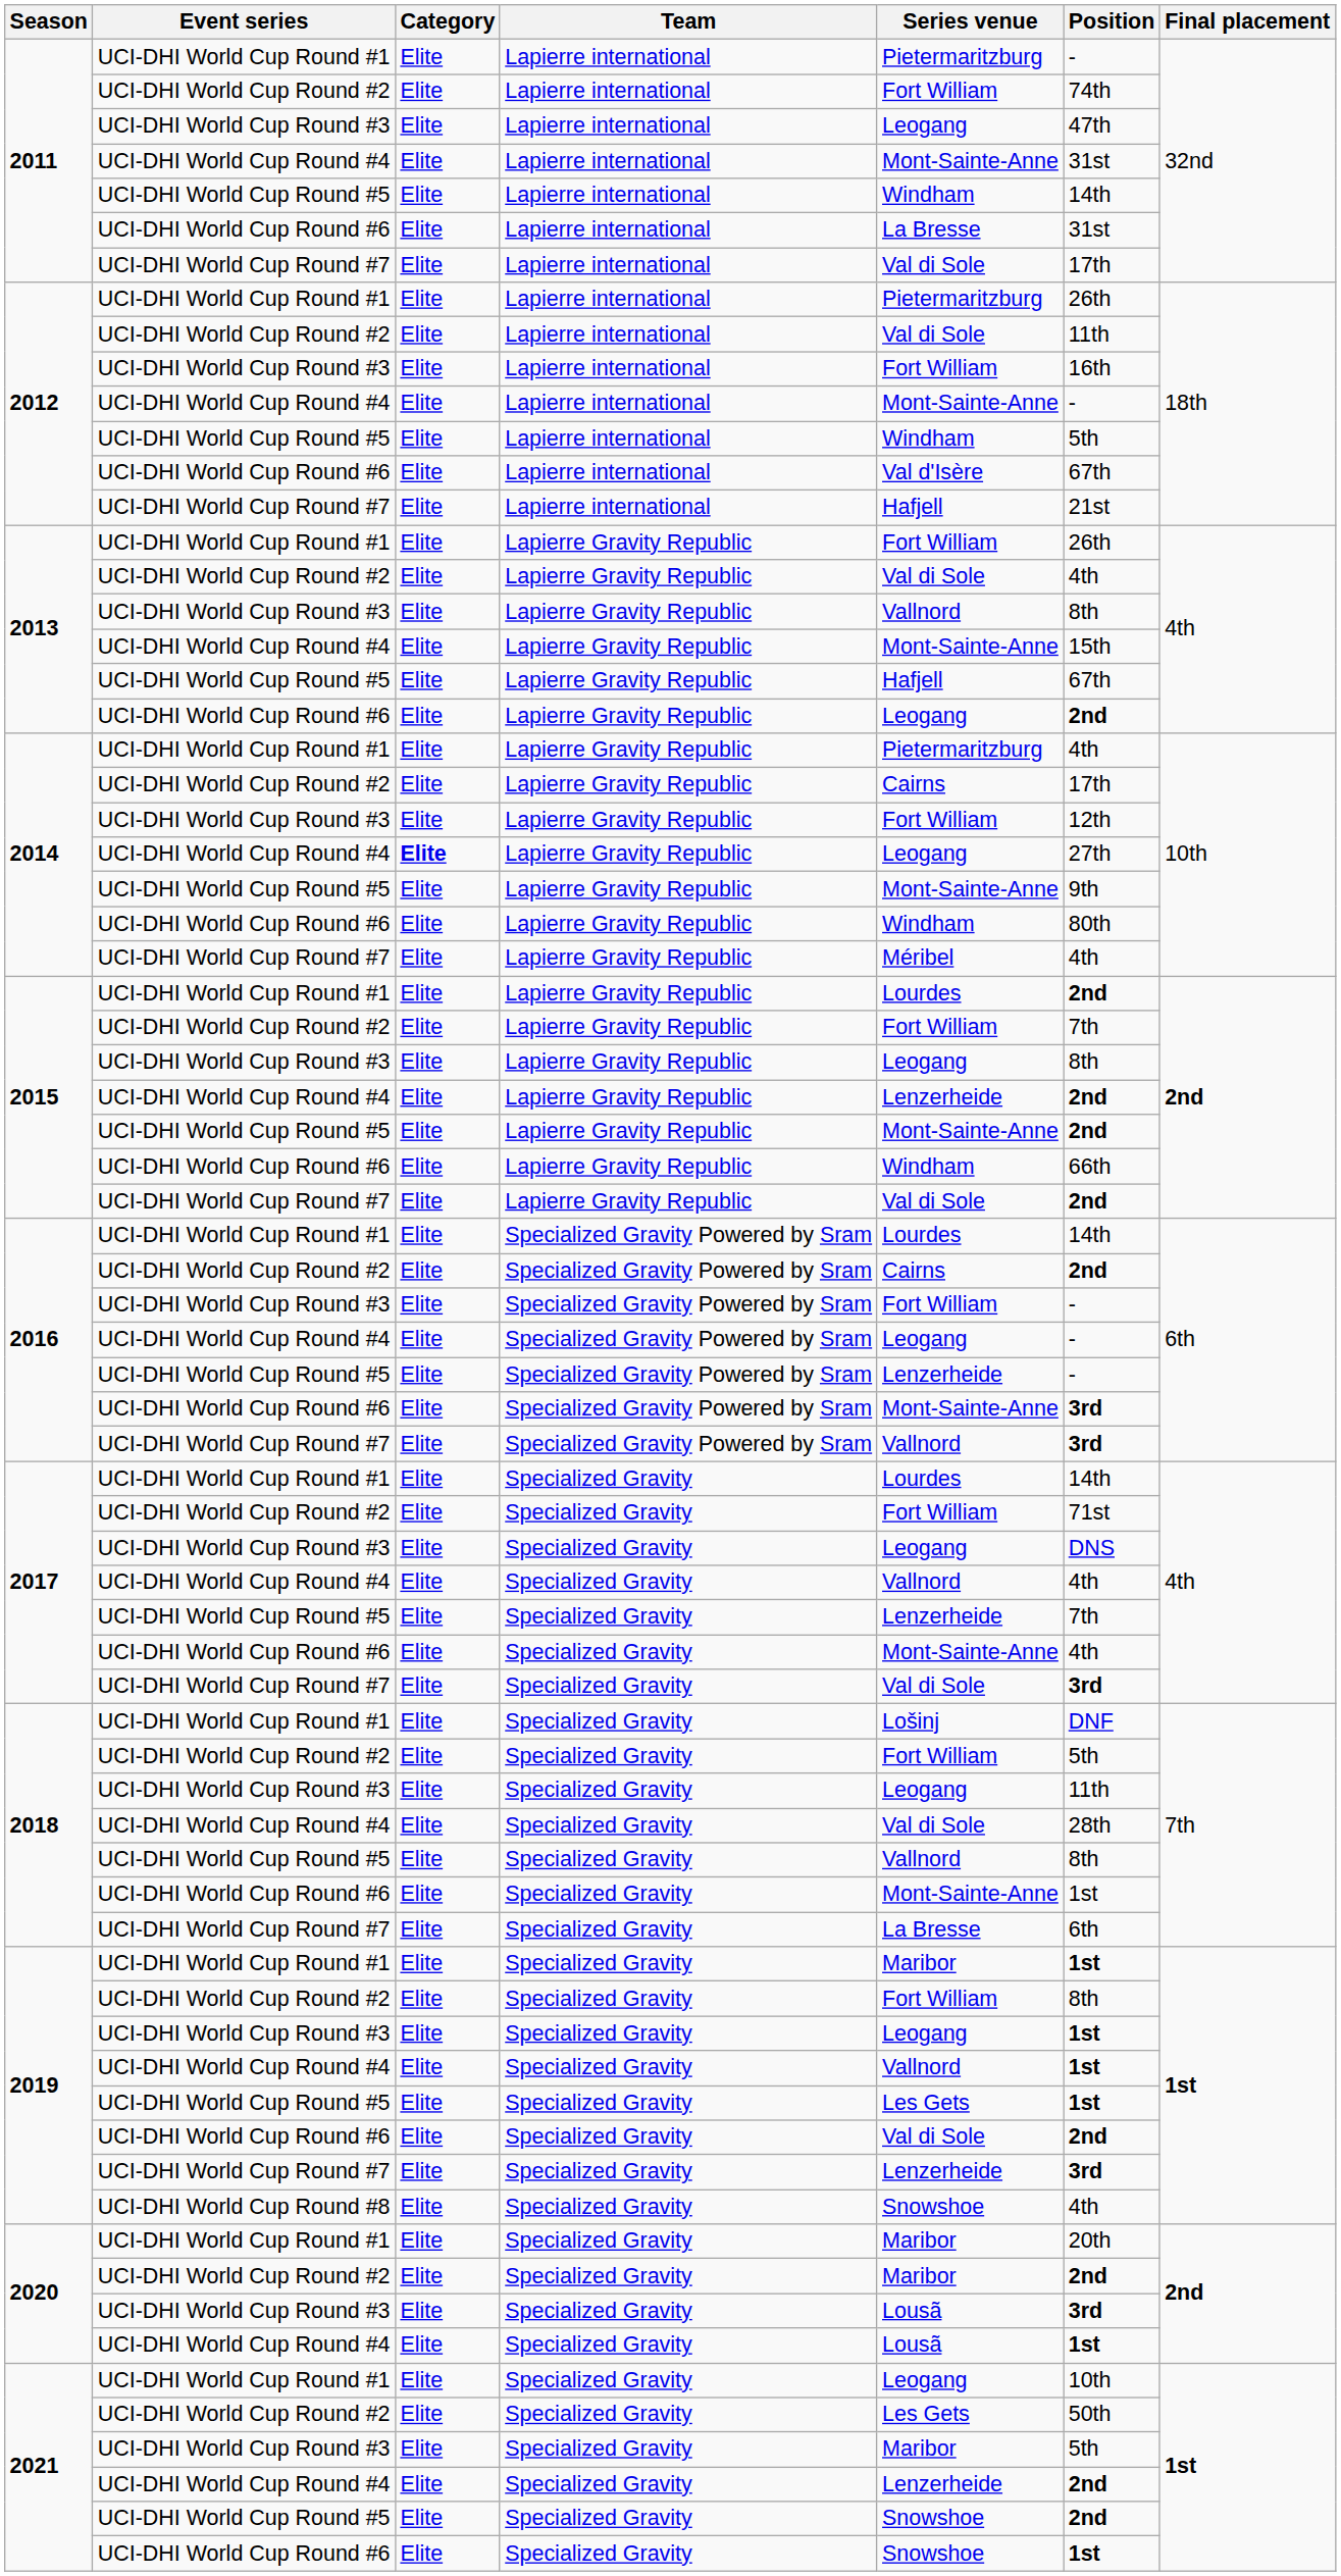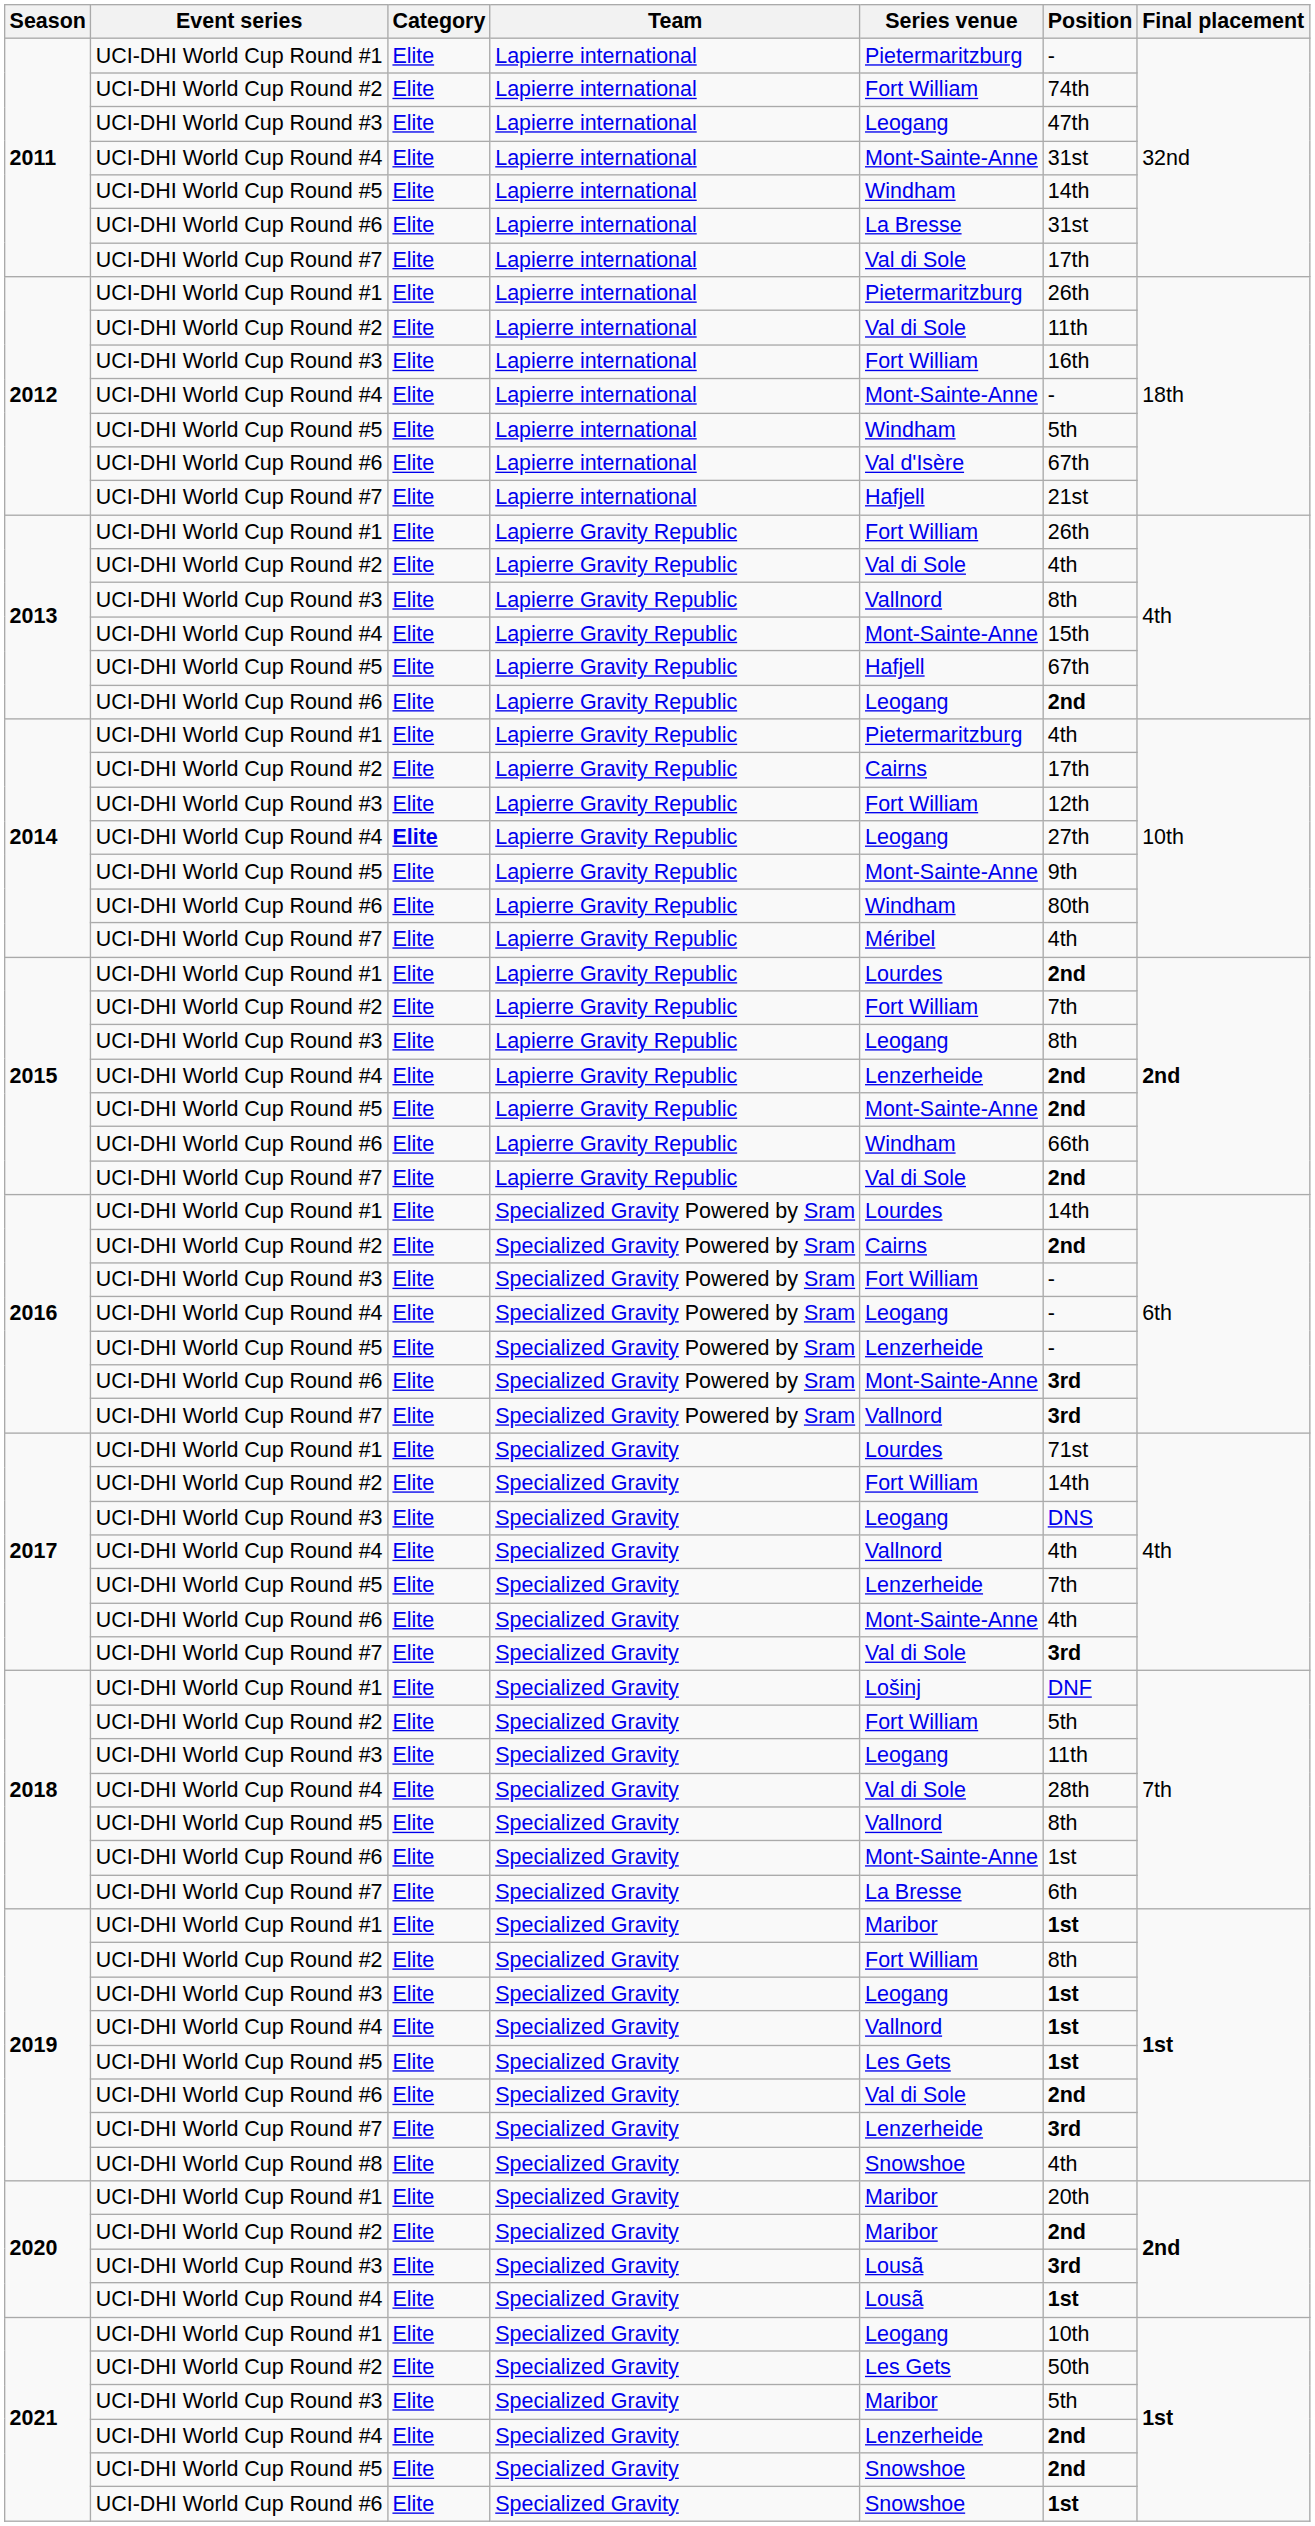2017 / UCI-DHI World Cup Round #1 | Position: 14th -> 71st
2017 / UCI-DHI World Cup Round #2 | Position: 71st -> 14th
